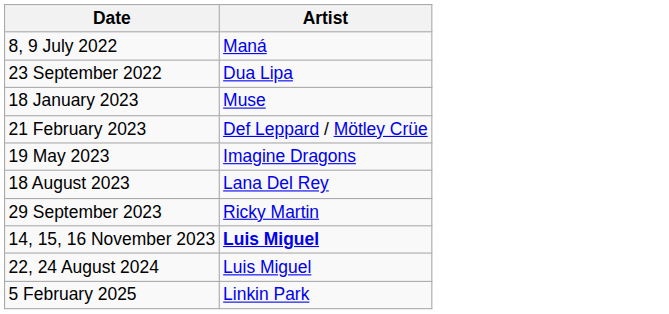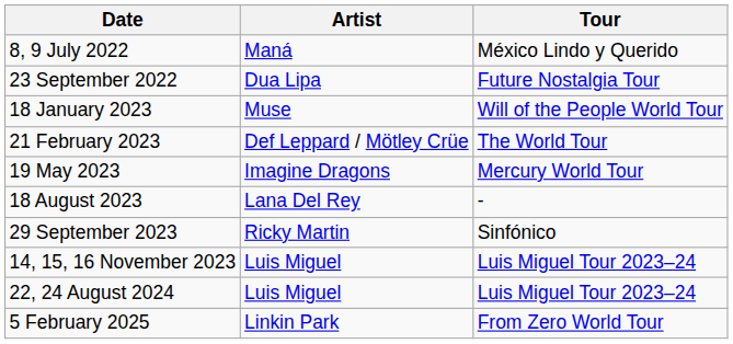+ column: Tour | México Lindo y Querido | Future Nostalgia Tour | Will of the People World Tour | The World Tour | Mercury World Tour | - | Sinfónico | Luis Miguel Tour 2023–24 | Luis Miguel Tour 2023–24 | From Zero World Tour
14, 15, 16 November 2023 | Artist: bold -> normal
